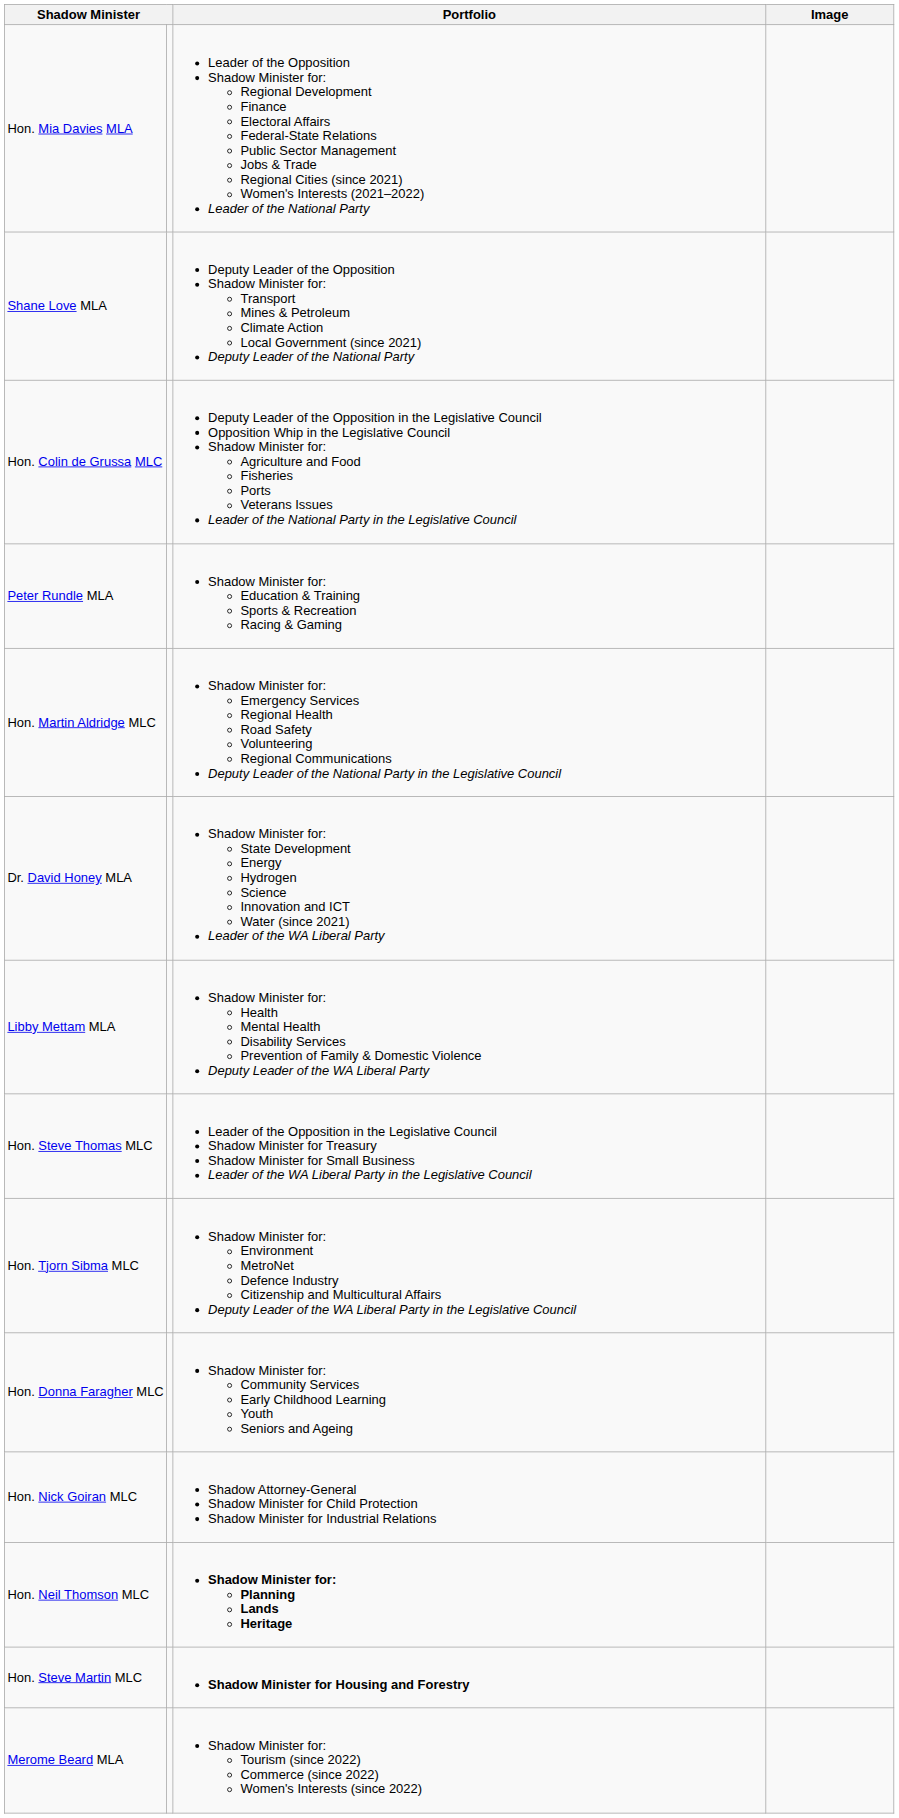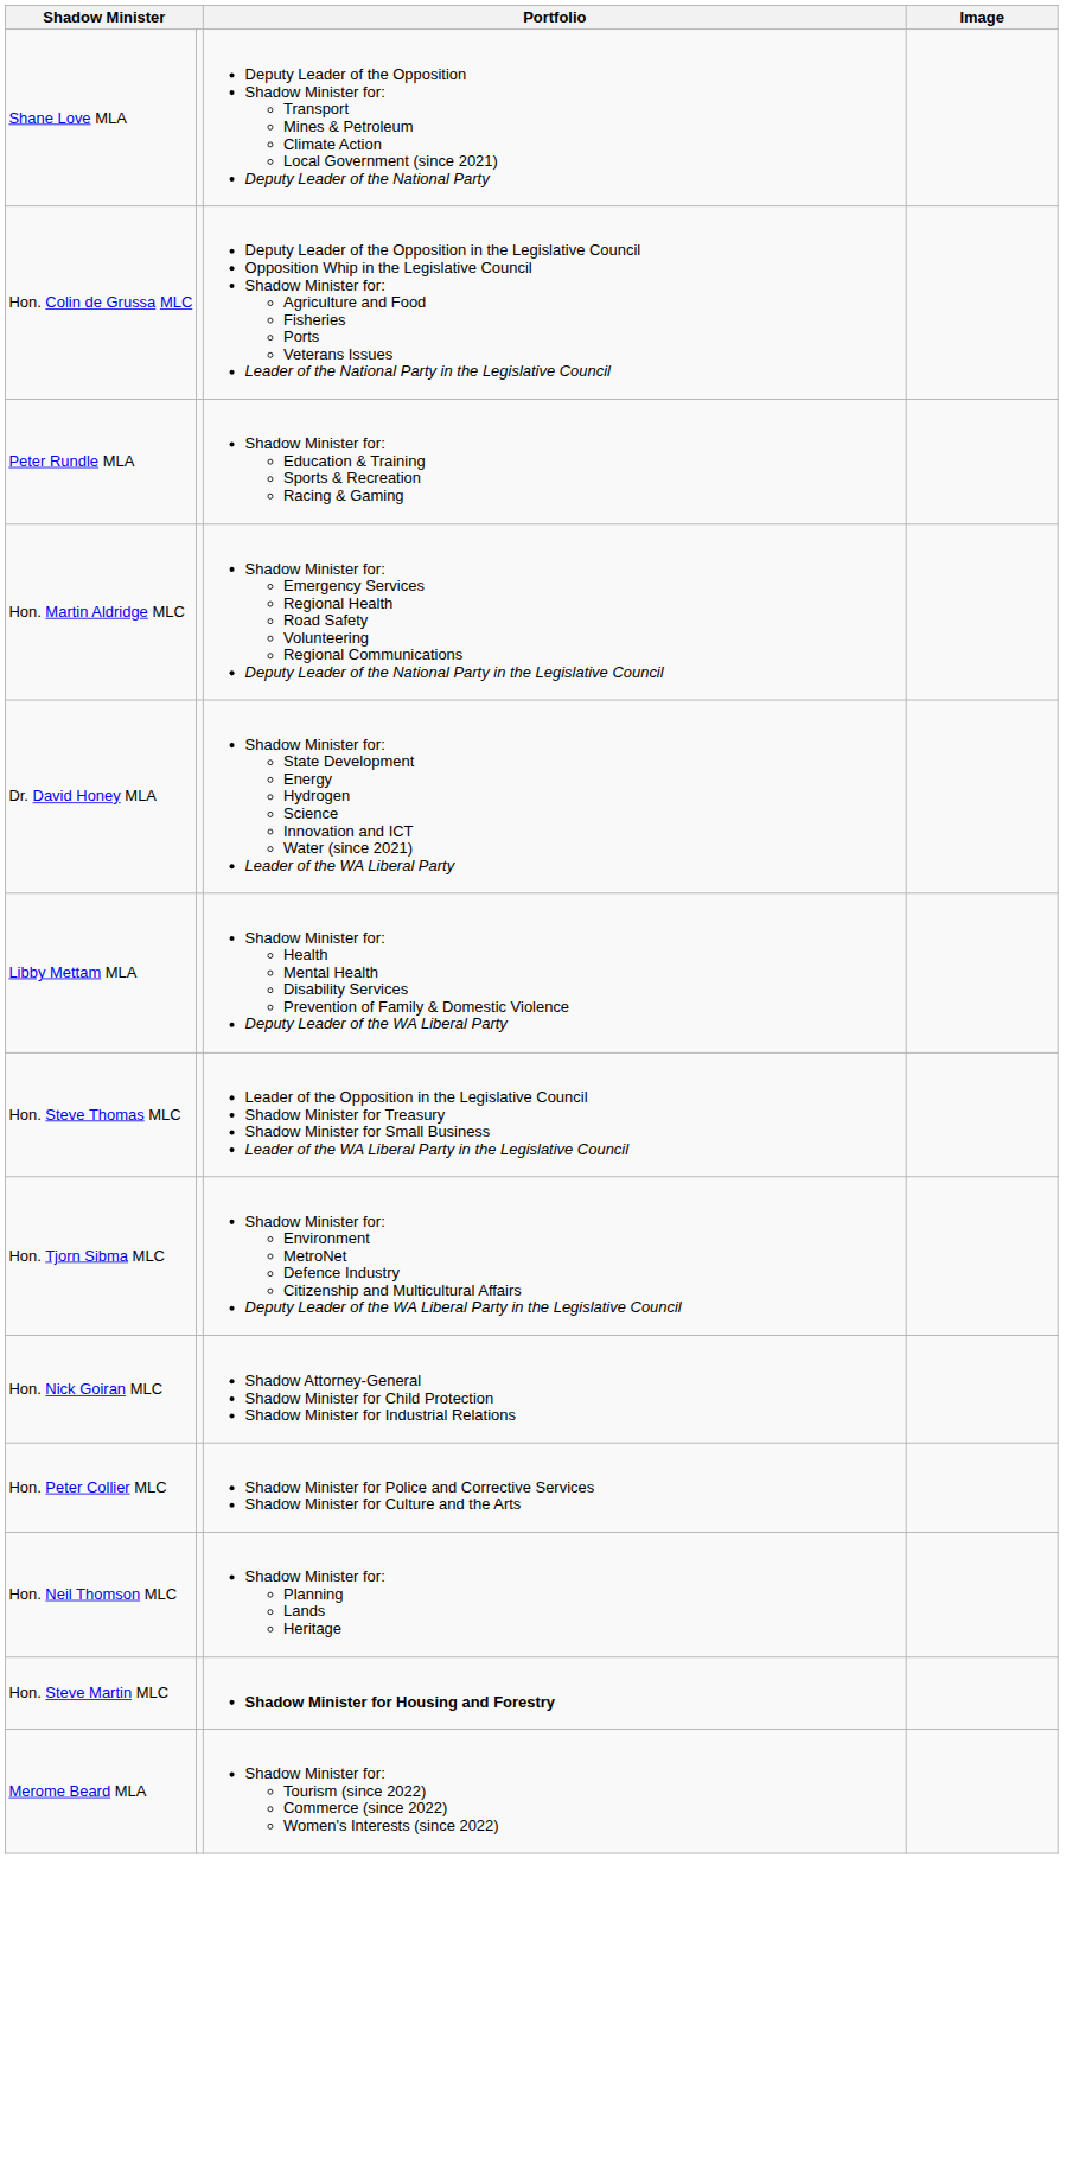- row: Hon. Mia Davies MLA | Leader of the Opposition Shadow Minister for: Regional Development Finance Electoral Affairs Federal-State Relations Public Sector Management Jobs & Trade Regional Cities (since 2021) Women's Interests (2021–2022) Leader of the National Party
- row: Hon. Donna Faragher MLC | Shadow Minister for: Community Services Early Childhood Learning Youth Seniors and Ageing
+ row: Hon. Peter Collier MLC | Shadow Minister for Police and Corrective Services Shadow Minister for Culture and the Arts
Hon. Neil Thomson MLC | Portfolio: bold -> normal
